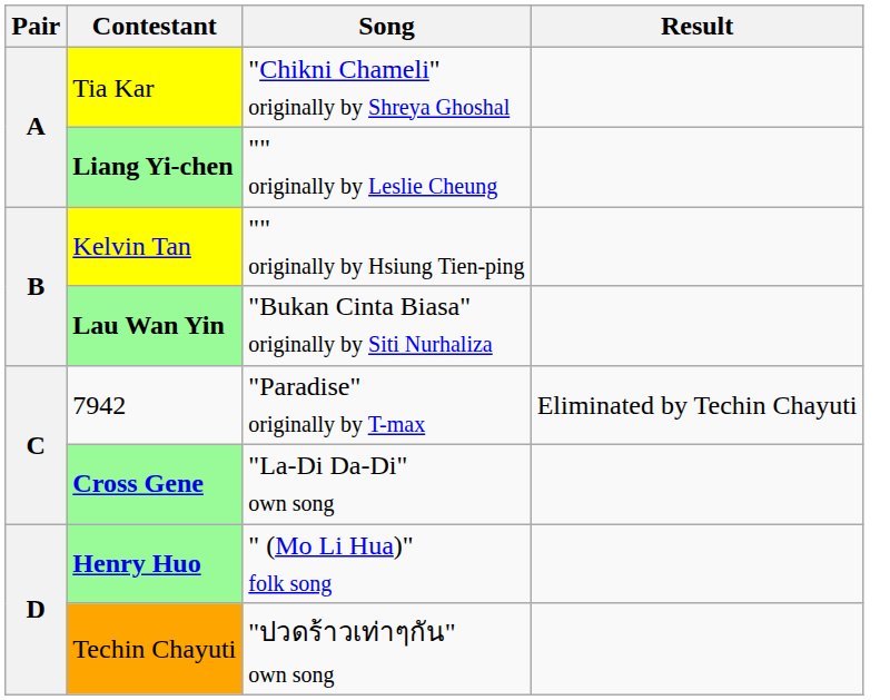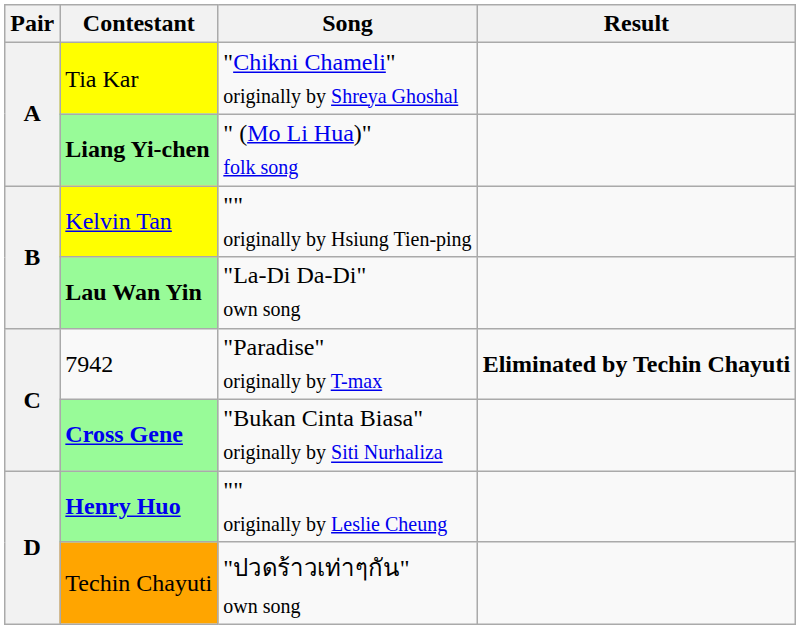Liang Yi-chen | Song: "" originally by Leslie Cheung -> " (Mo Li Hua)" folk song
Lau Wan Yin | Song: "Bukan Cinta Biasa" originally by Siti Nurhaliza -> "La-Di Da-Di" own song
7942 | Result: normal -> bold
Cross Gene | Song: "La-Di Da-Di" own song -> "Bukan Cinta Biasa" originally by Siti Nurhaliza
Henry Huo | Song: " (Mo Li Hua)" folk song -> "" originally by Leslie Cheung
